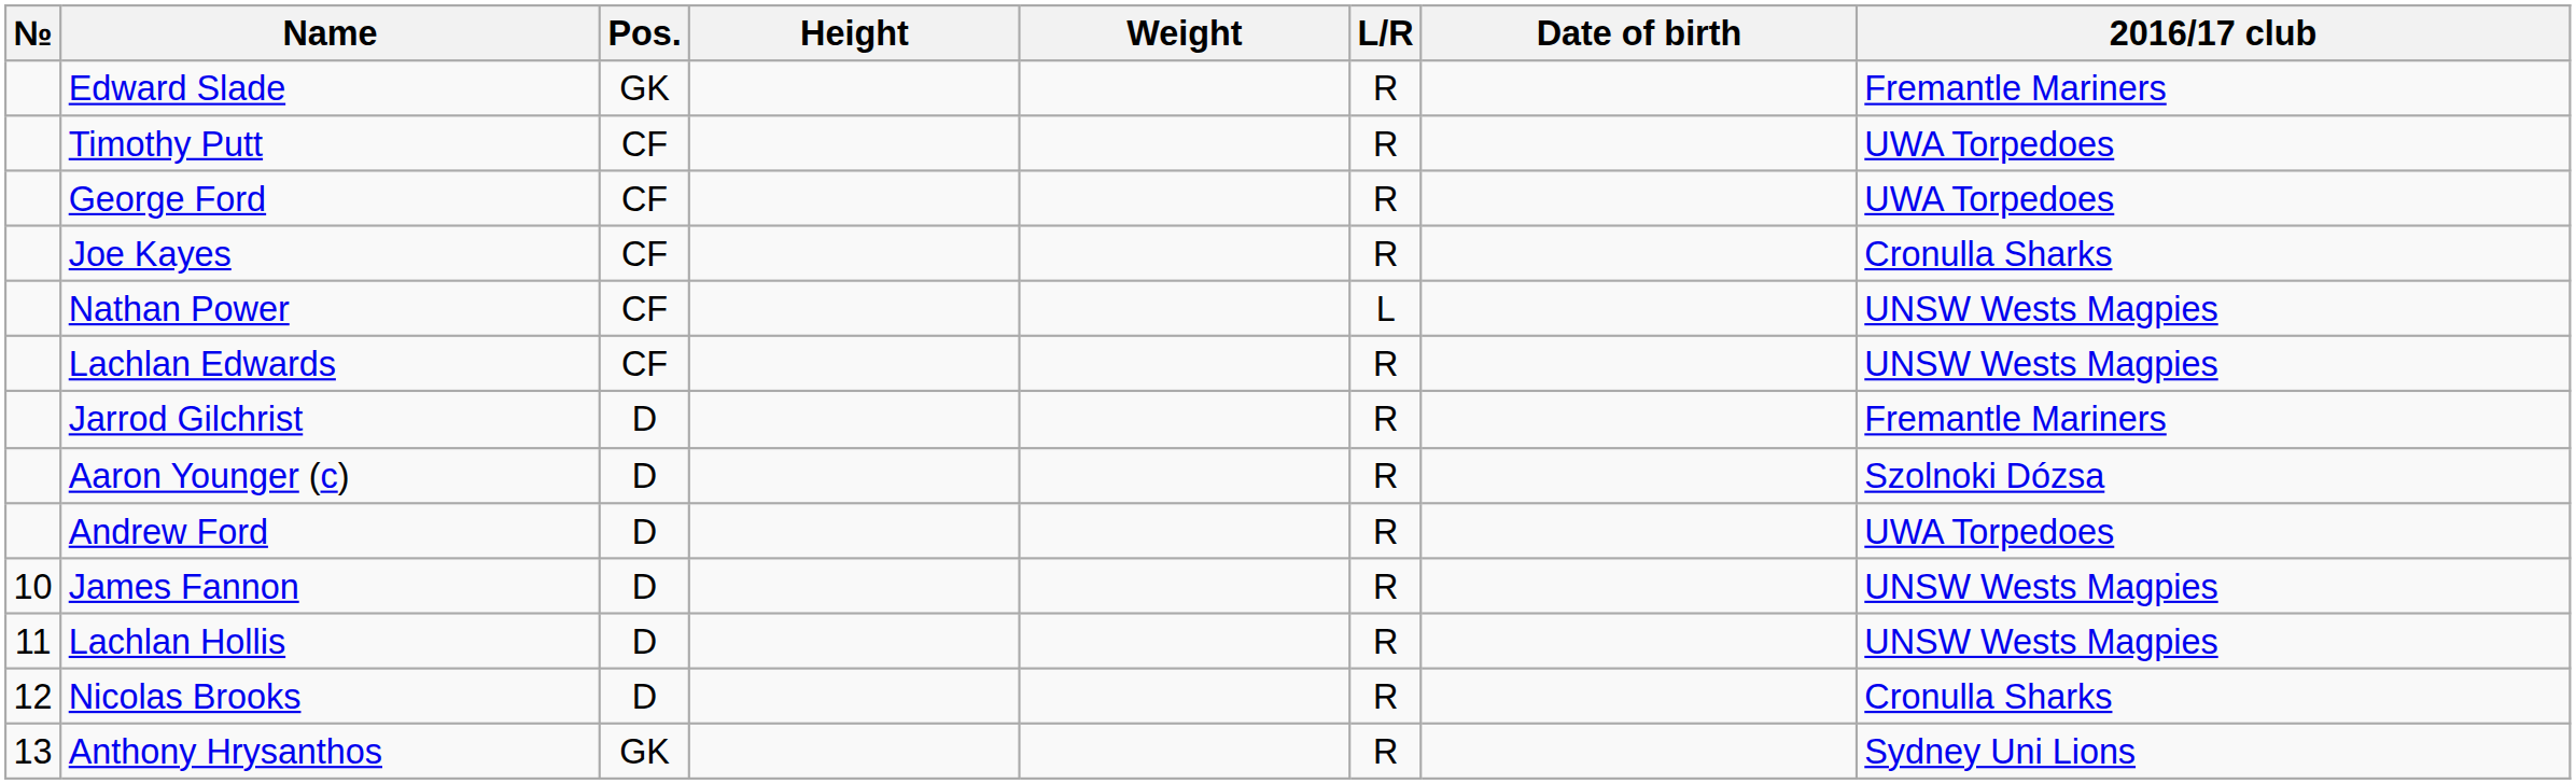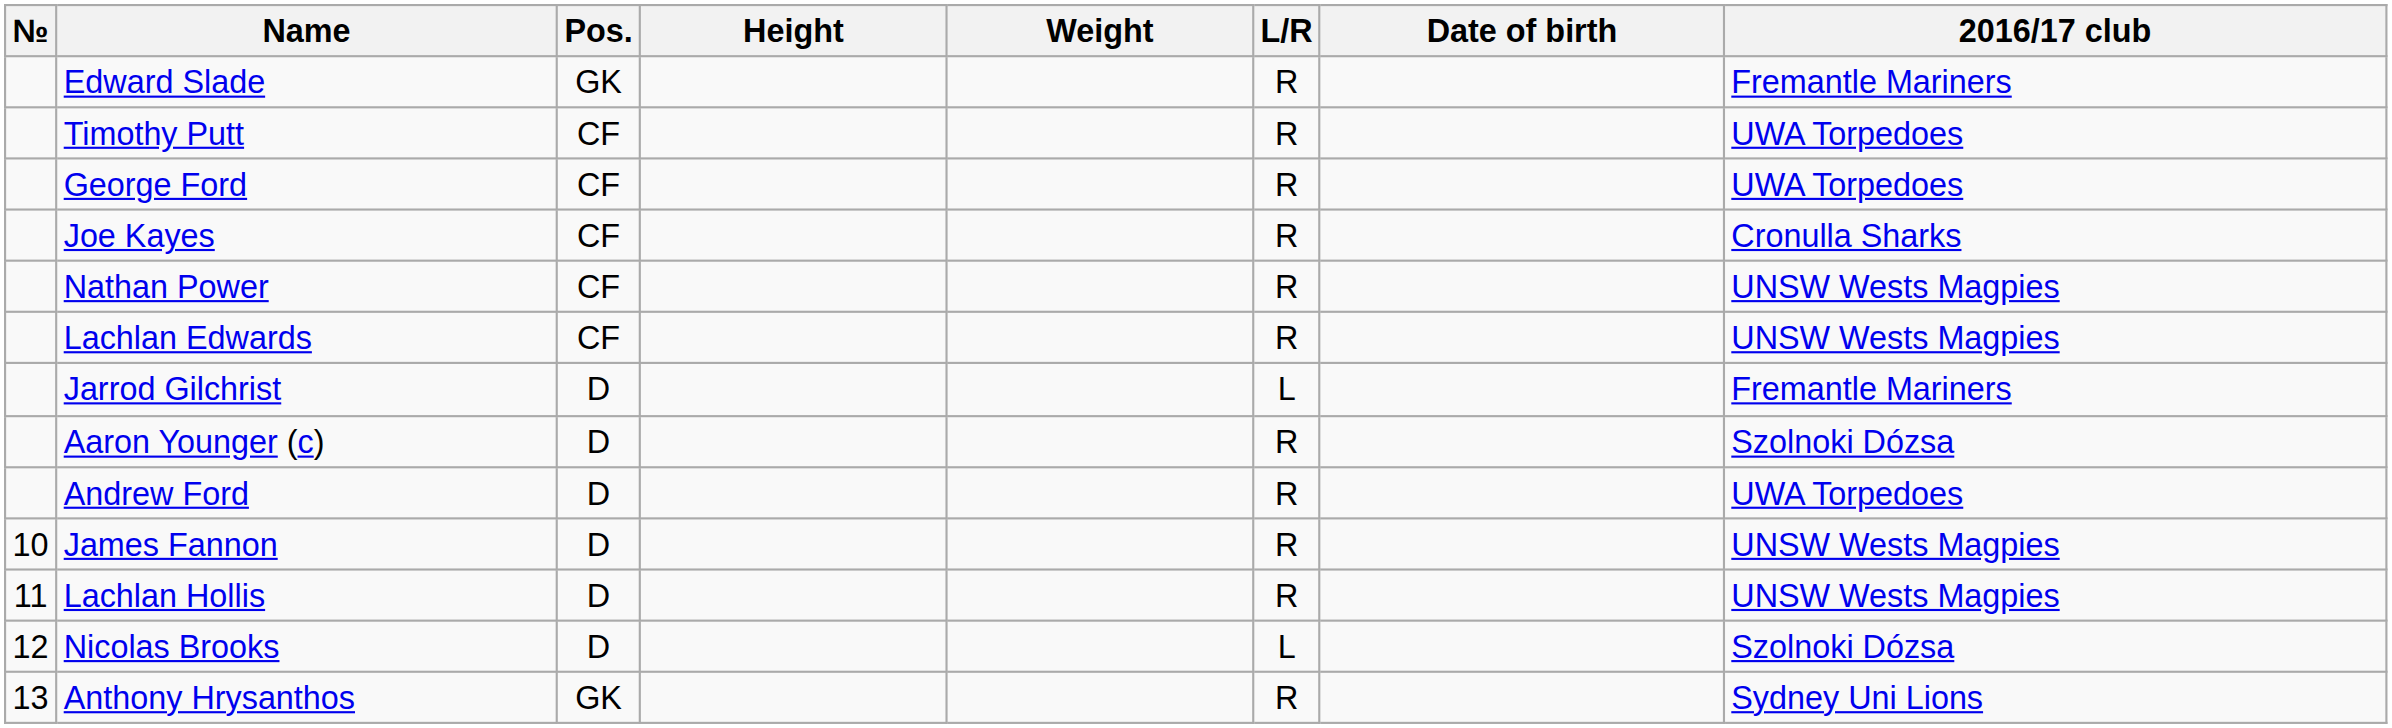Nathan Power | L/R: L -> R
Jarrod Gilchrist | L/R: R -> L
Nicolas Brooks | L/R: R -> L
Nicolas Brooks | 2016/17 club: Cronulla Sharks -> Szolnoki Dózsa
